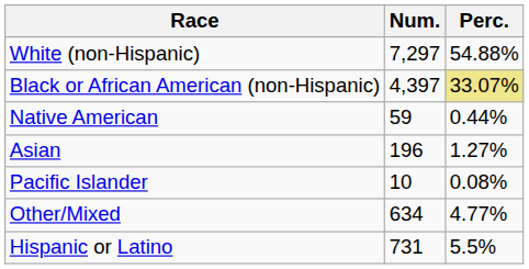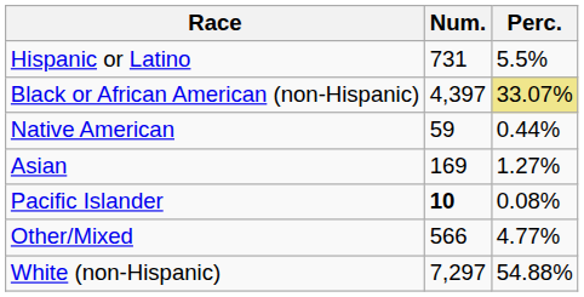rows swapped: White (non-Hispanic) <-> Hispanic or Latino
Asian | Num.: 196 -> 169
Pacific Islander | Num.: normal -> bold
Other/Mixed | Num.: 634 -> 566
